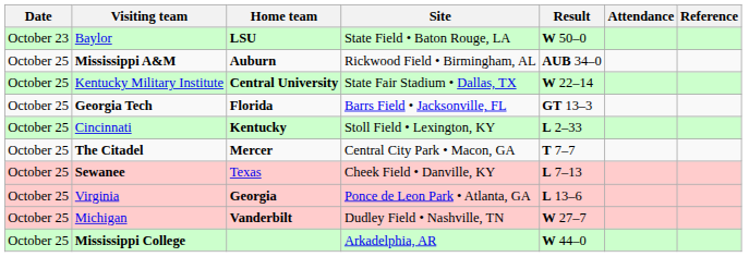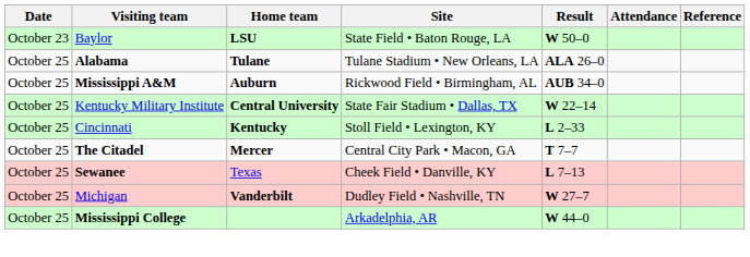+ row: October 25 | Alabama | Tulane | Tulane Stadium • New Orleans, LA | ALA 26–0
- row: October 25 | Georgia Tech | Florida | Barrs Field • Jacksonville, FL | GT 13–3
- row: October 25 | Virginia | Georgia | Ponce de Leon Park • Atlanta, GA | L 13–6
